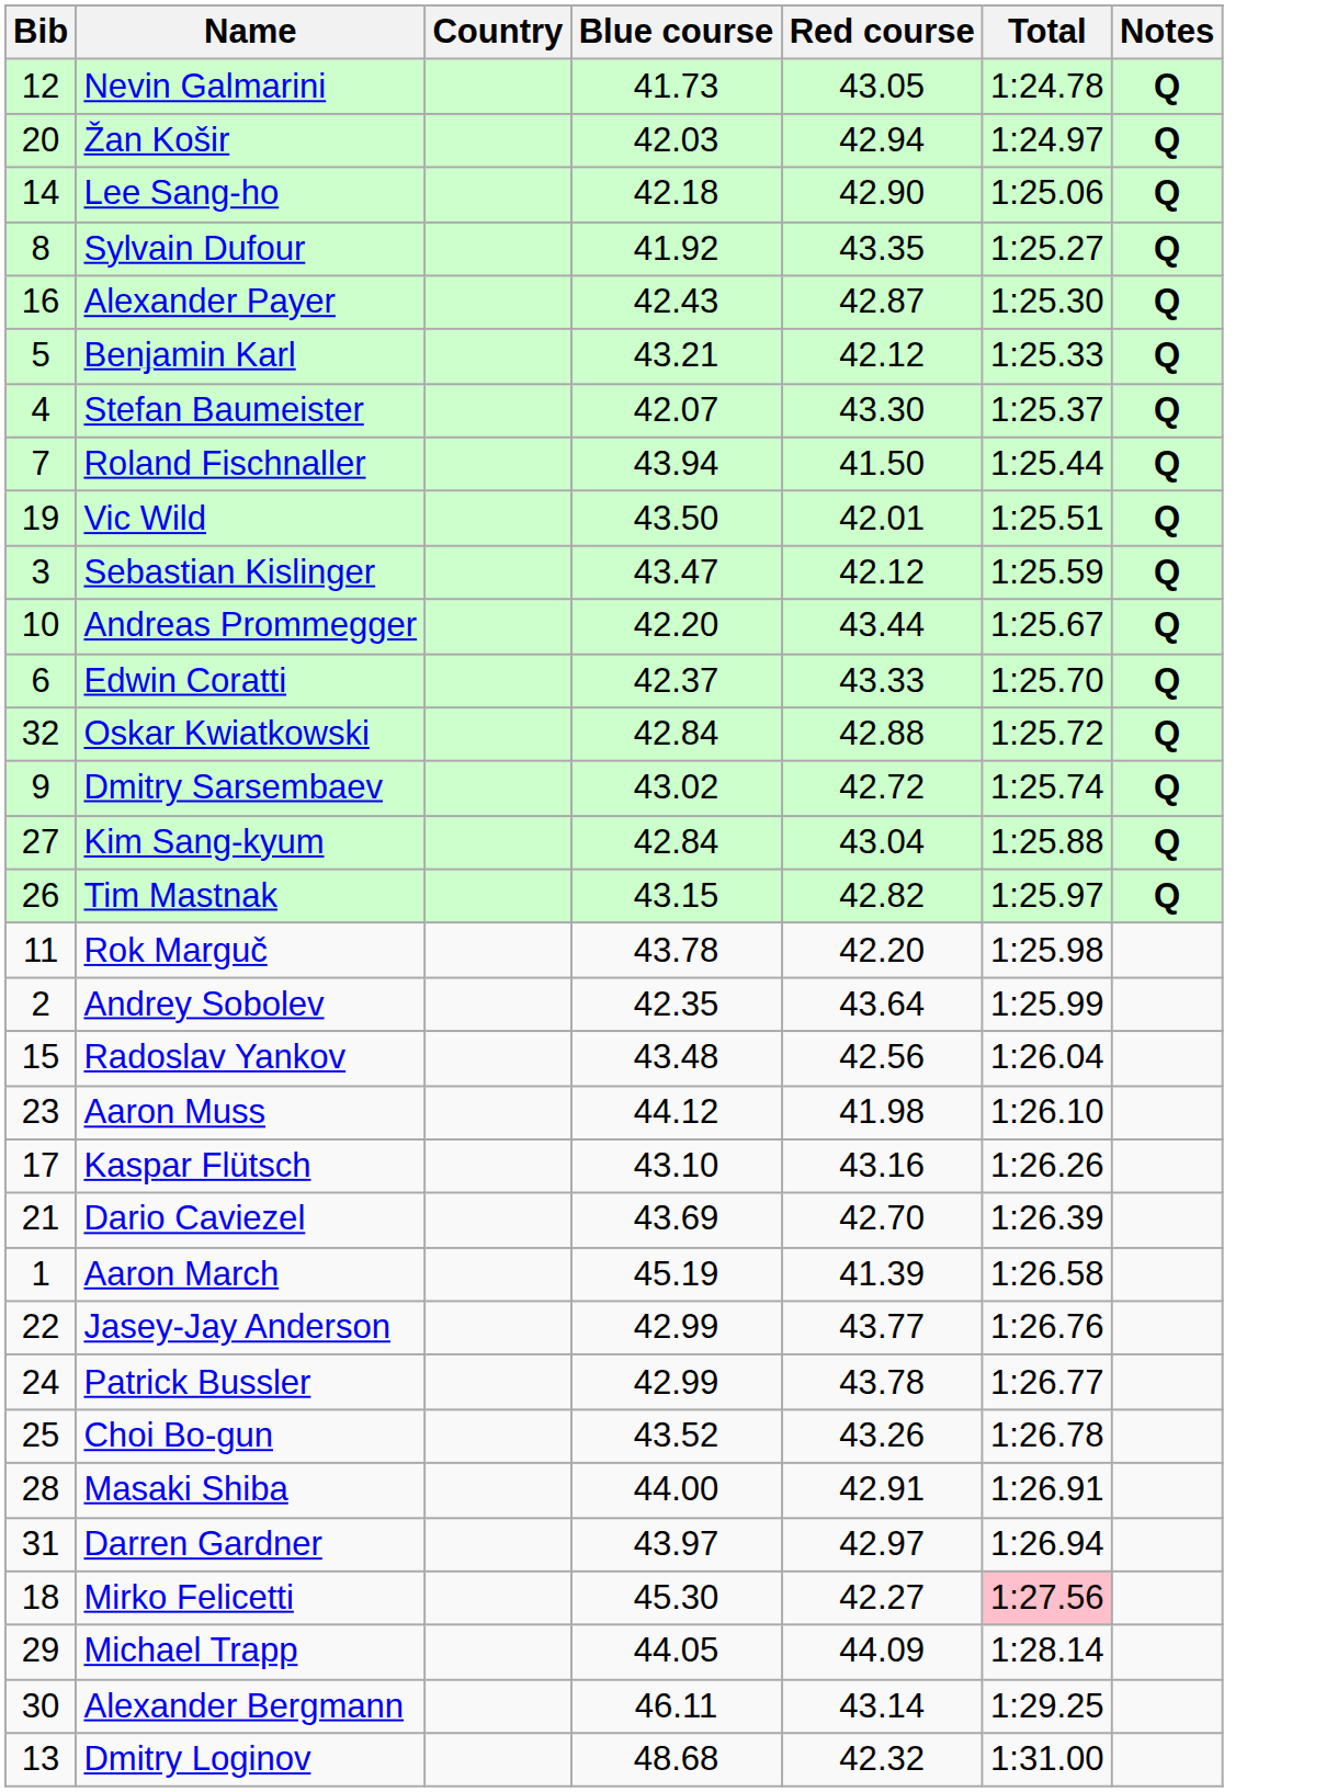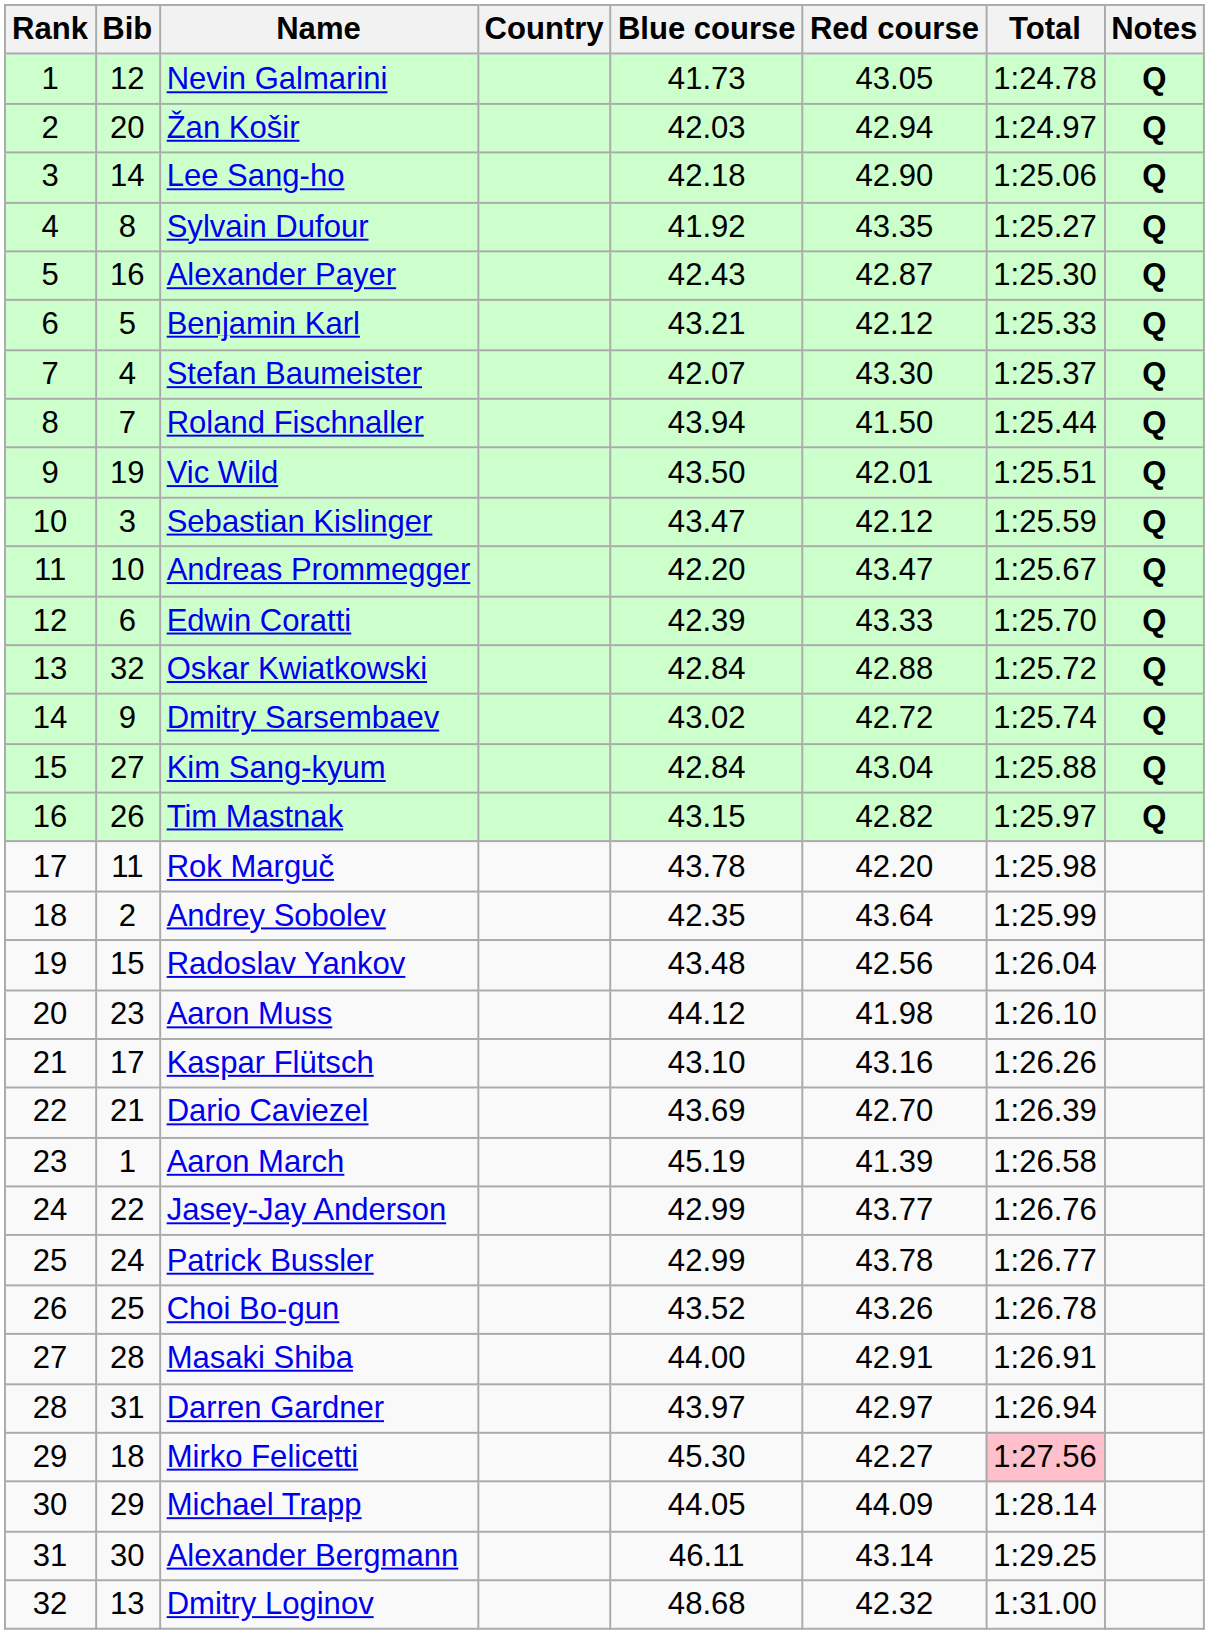+ column: Rank | 1 | 2 | 3 | 4 | 5 | 6 | 7 | 8 | 9 | 10 | 11 | 12 | 13 | 14 | 15 | 16 | 17 | 18 | 19 | 20 | 21 | 22 | 23 | 24 | 25 | 26 | 27 | 28 | 29 | 30 | 31 | 32
Andreas Prommegger | Red course: 43.44 -> 43.47
Edwin Coratti | Blue course: 42.37 -> 42.39
